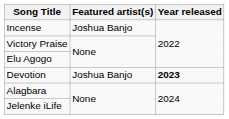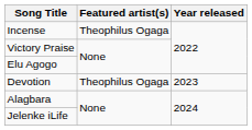Incense | Featured artist(s): Joshua Banjo -> Theophilus Ogaga
Devotion | Featured artist(s): Joshua Banjo -> Theophilus Ogaga
Devotion | Year released: bold -> normal
